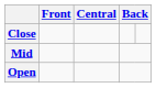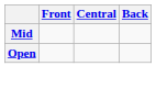- row: Close
